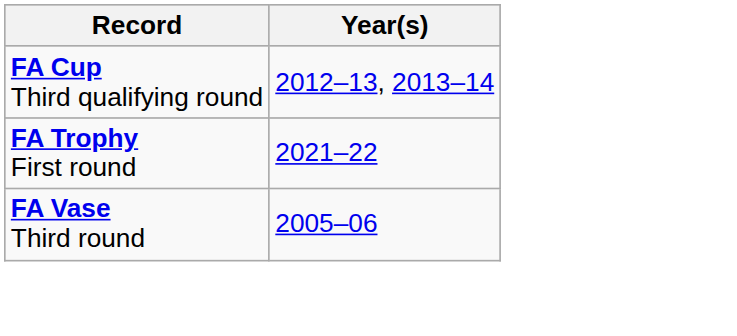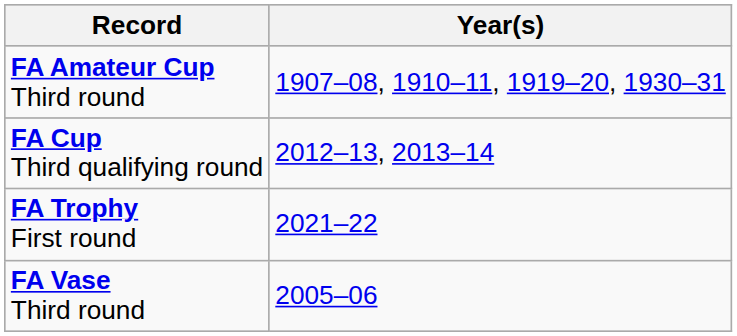+ row: FA Amateur Cup Third round | 1907–08, 1910–11, 1919–20, 1930–31
